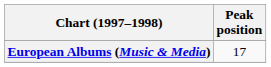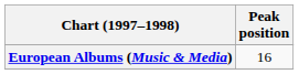European Albums (Music & Media) | Peak position: 17 -> 16
